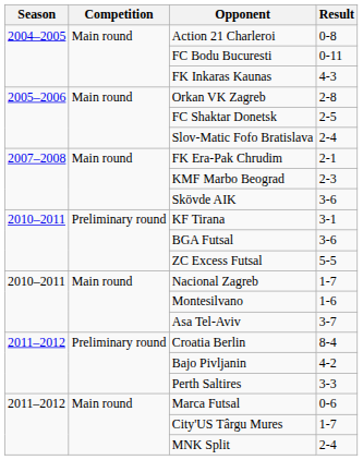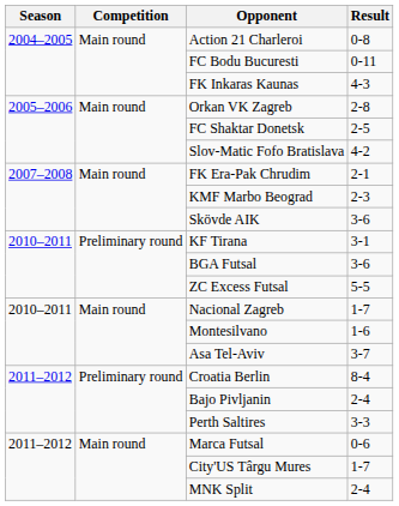Slov-Matic Fofo Bratislava | Result: 2-4 -> 4-2
Bajo Pivljanin | Result: 4-2 -> 2-4
